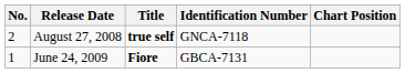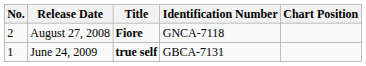August 27, 2008 | Title: true self -> Fiore
June 24, 2009 | Title: Fiore -> true self
